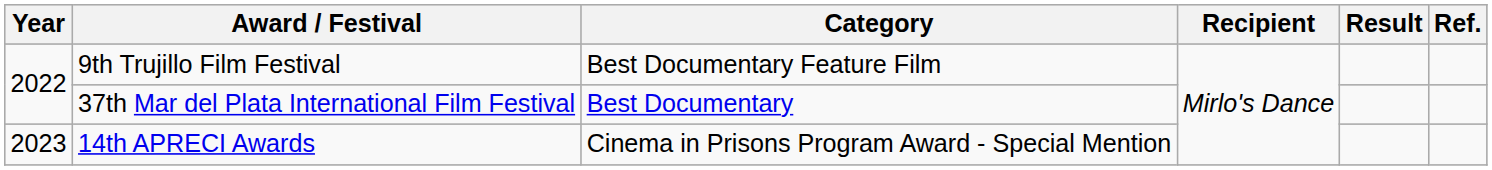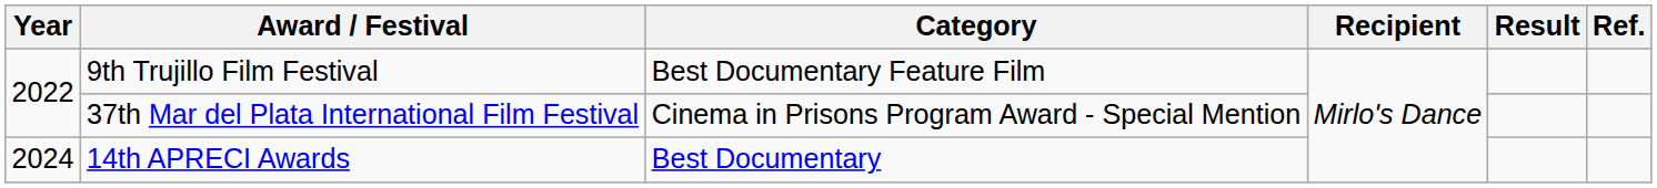37th Mar del Plata International Film Festival | Category: Best Documentary -> Cinema in Prisons Program Award - Special Mention
14th APRECI Awards | Year: 2023 -> 2024
14th APRECI Awards | Category: Cinema in Prisons Program Award - Special Mention -> Best Documentary
